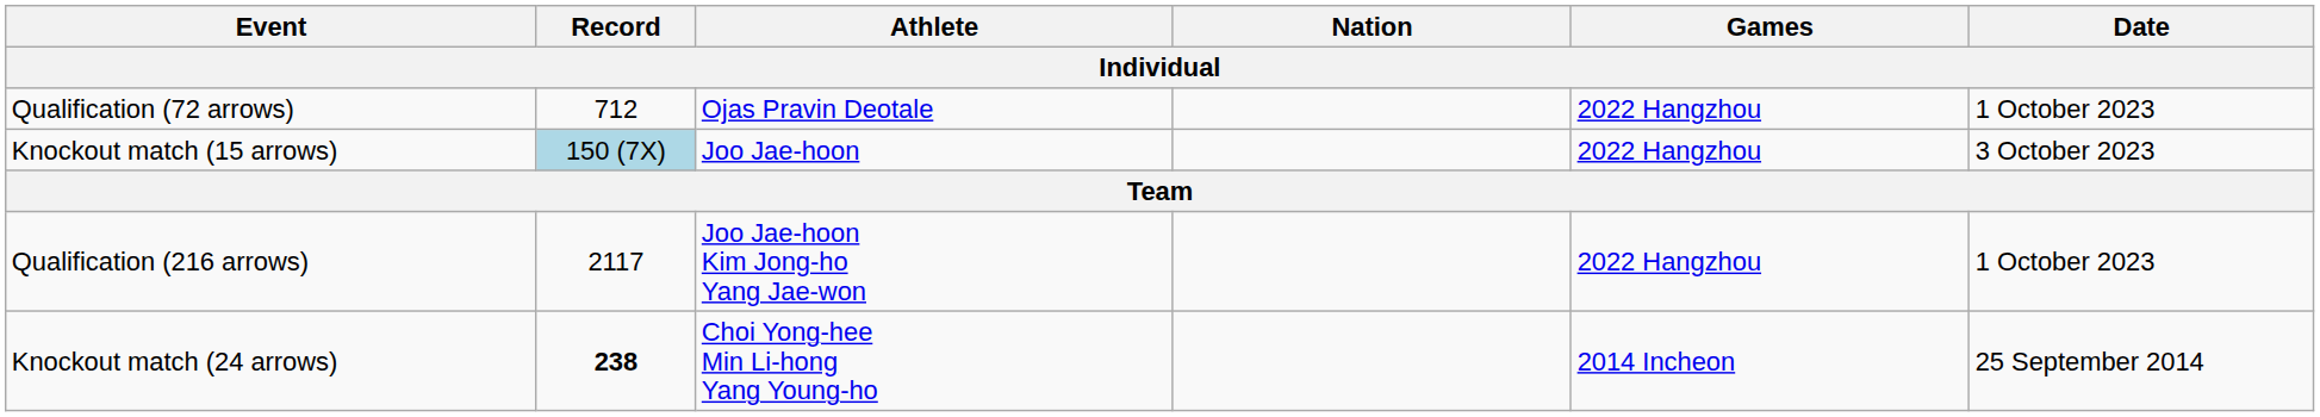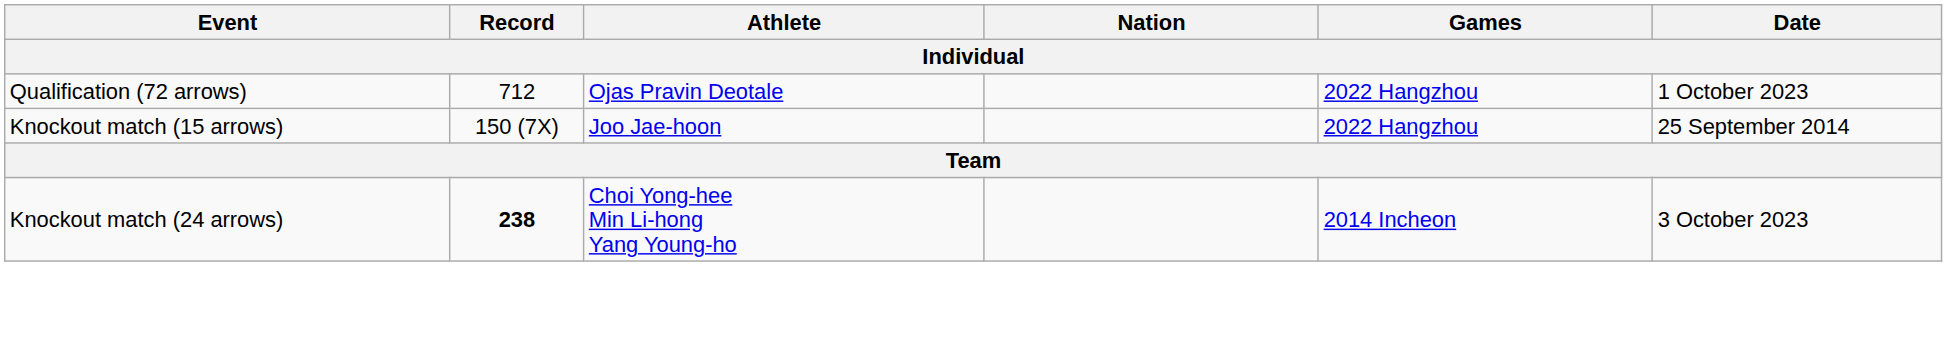Knockout match (15 arrows) | Record: lightblue background -> no background
Knockout match (15 arrows) | Date: 3 October 2023 -> 25 September 2014
- row: Qualification (216 arrows) | 2117 | Joo Jae-hoon Kim Jong-ho Yang Jae-won | 2022 Hangzhou | 1 October 2023
Knockout match (24 arrows) | Date: 25 September 2014 -> 3 October 2023
